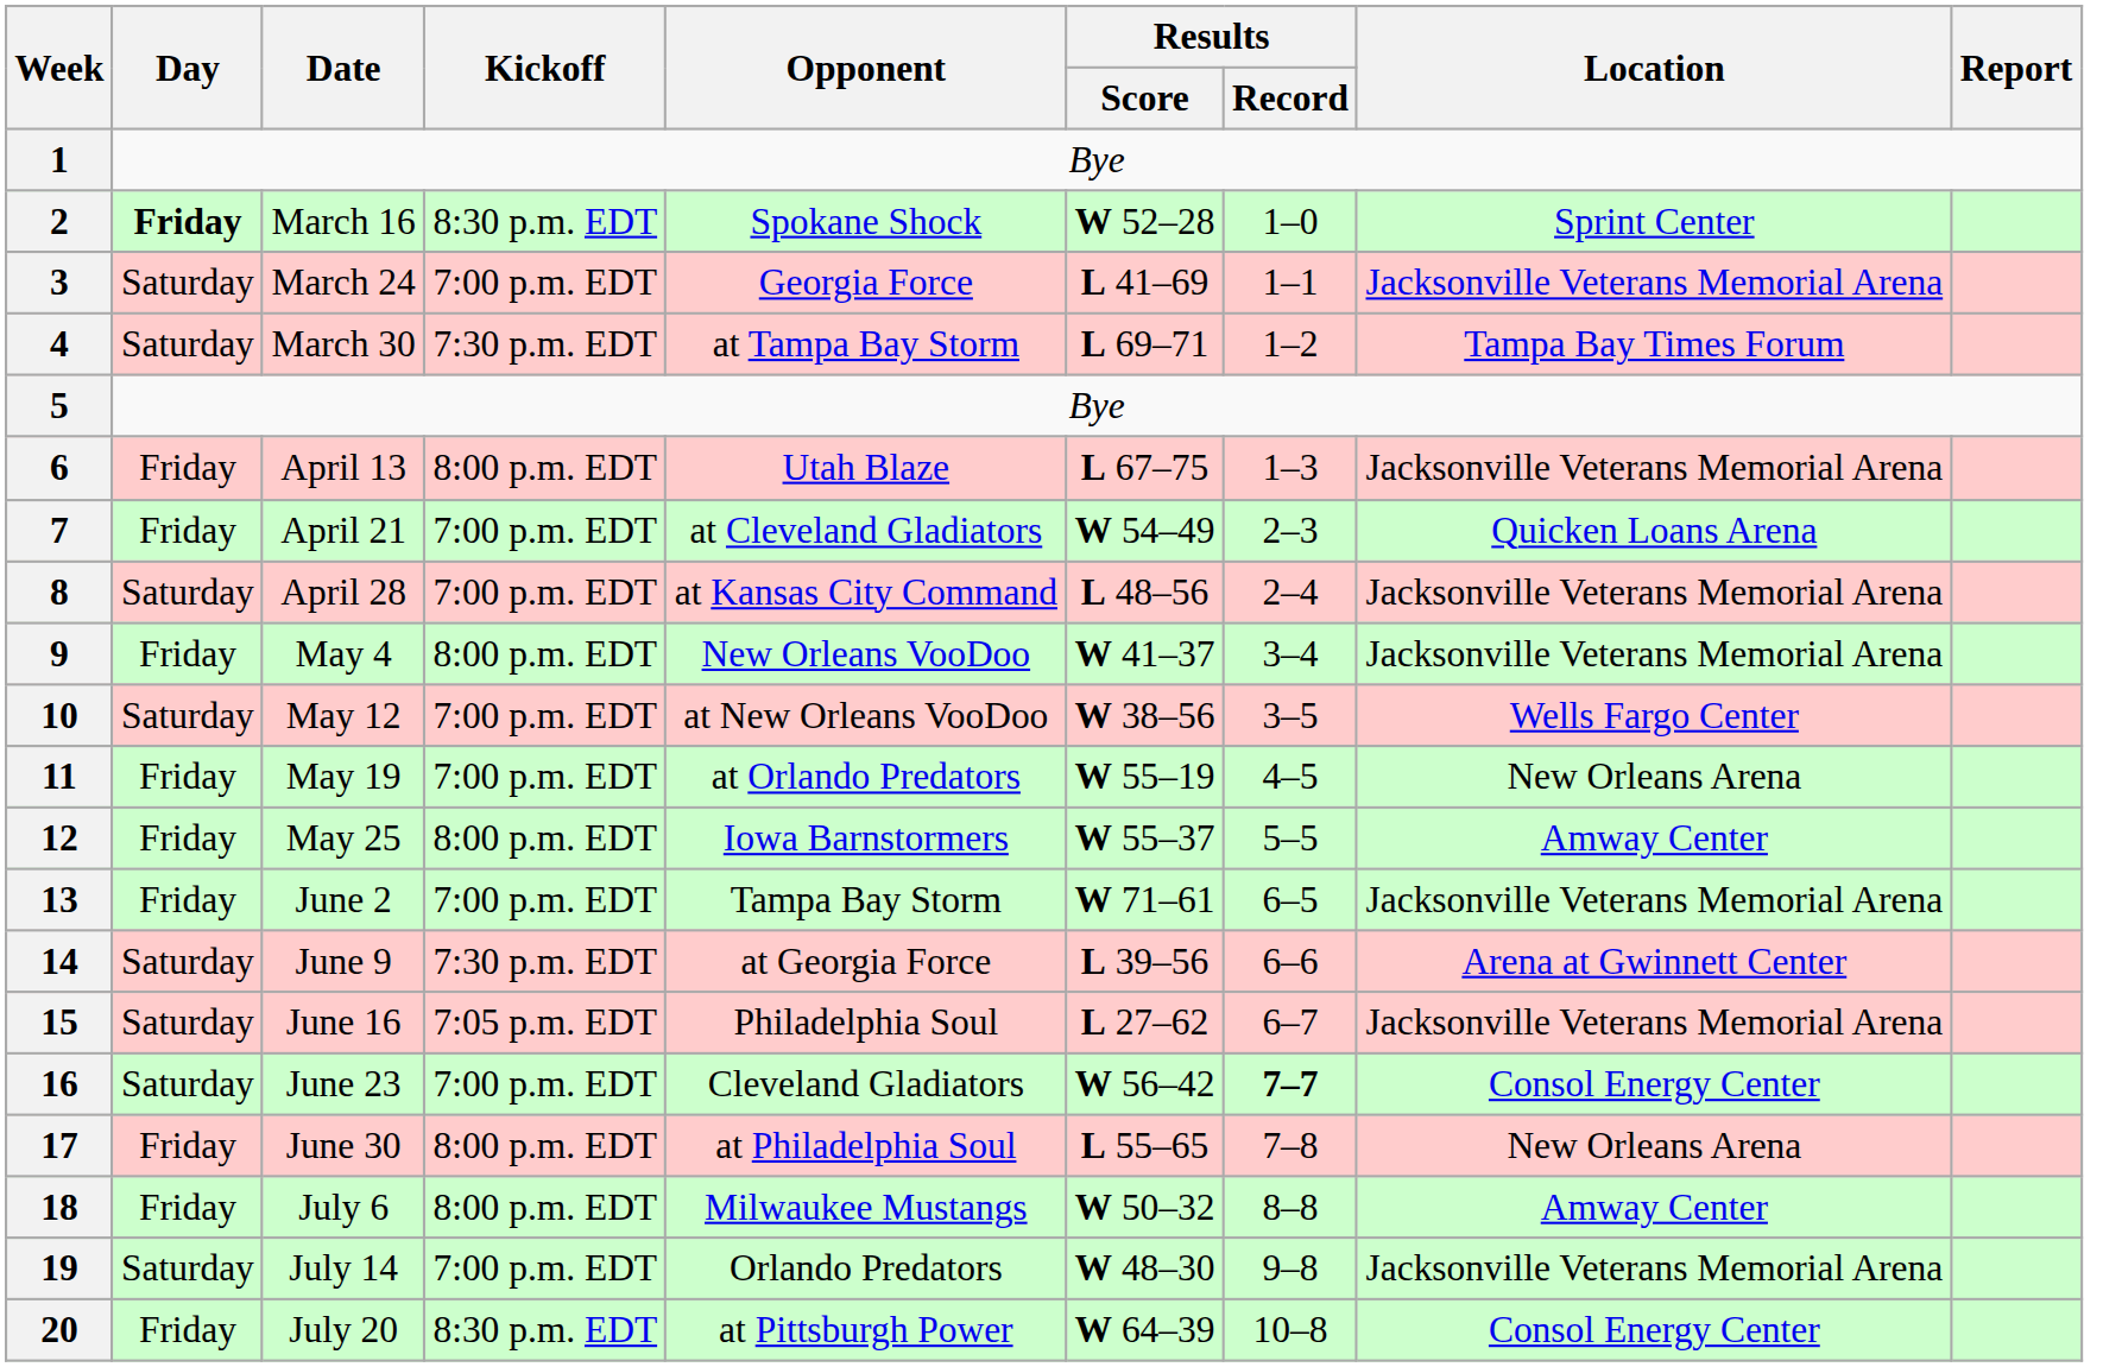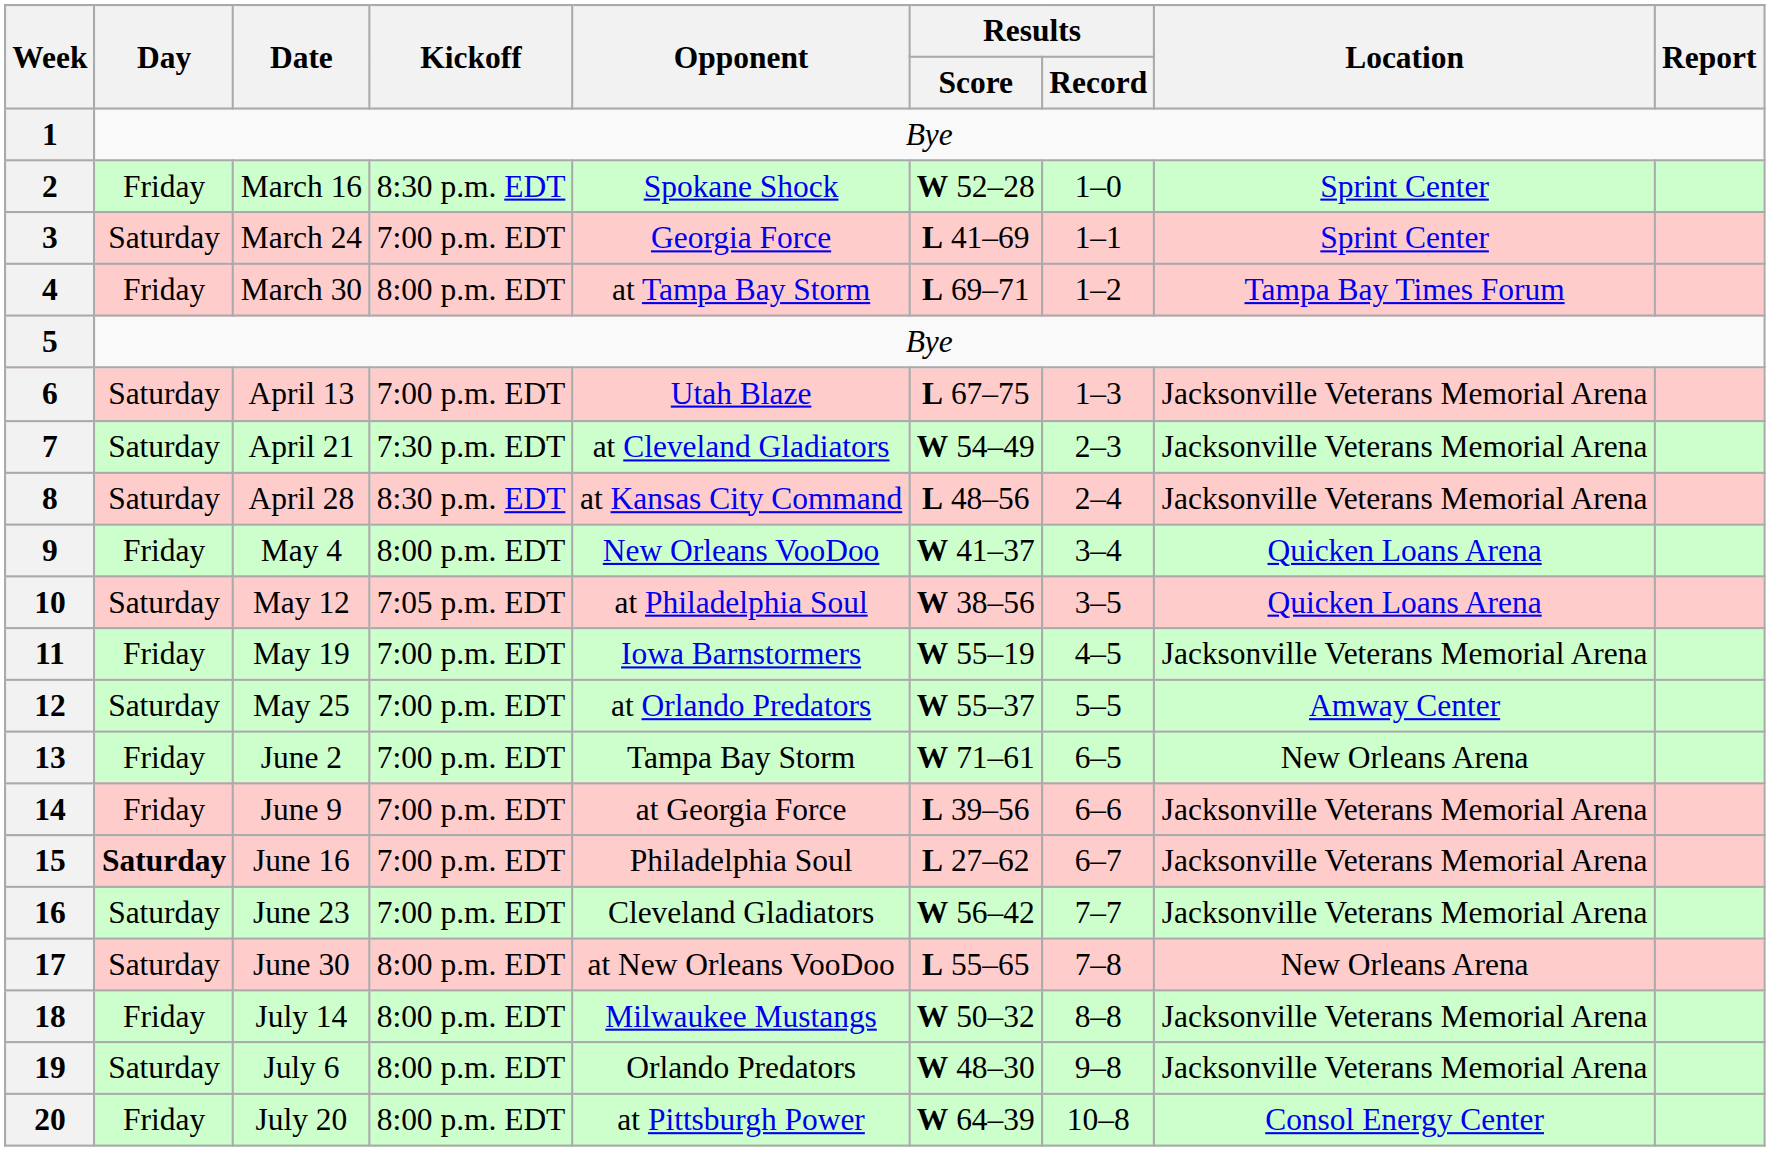2 | Day: bold -> normal
3 | Location: Jacksonville Veterans Memorial Arena -> Sprint Center
4 | Day: Saturday -> Friday
4 | Kickoff: 7:30 p.m. EDT -> 8:00 p.m. EDT
6 | Day: Friday -> Saturday
6 | Kickoff: 8:00 p.m. EDT -> 7:00 p.m. EDT
7 | Day: Friday -> Saturday
7 | Kickoff: 7:00 p.m. EDT -> 7:30 p.m. EDT
7 | Location: Quicken Loans Arena -> Jacksonville Veterans Memorial Arena
8 | Kickoff: 7:00 p.m. EDT -> 8:30 p.m. EDT
9 | Location: Jacksonville Veterans Memorial Arena -> Quicken Loans Arena
10 | Kickoff: 7:00 p.m. EDT -> 7:05 p.m. EDT
10 | Opponent: at New Orleans VooDoo -> at Philadelphia Soul
10 | Location: Wells Fargo Center -> Quicken Loans Arena
11 | Opponent: at Orlando Predators -> Iowa Barnstormers
11 | Location: New Orleans Arena -> Jacksonville Veterans Memorial Arena
12 | Day: Friday -> Saturday
12 | Kickoff: 8:00 p.m. EDT -> 7:00 p.m. EDT
12 | Opponent: Iowa Barnstormers -> at Orlando Predators
13 | Location: Jacksonville Veterans Memorial Arena -> New Orleans Arena
14 | Day: Saturday -> Friday
14 | Kickoff: 7:30 p.m. EDT -> 7:00 p.m. EDT
14 | Location: Arena at Gwinnett Center -> Jacksonville Veterans Memorial Arena
15 | Day: normal -> bold
15 | Kickoff: 7:05 p.m. EDT -> 7:00 p.m. EDT
16 | Results / Record: bold -> normal
16 | Location: Consol Energy Center -> Jacksonville Veterans Memorial Arena
17 | Day: Friday -> Saturday
17 | Opponent: at Philadelphia Soul -> at New Orleans VooDoo
18 | Date: July 6 -> July 14
18 | Location: Amway Center -> Jacksonville Veterans Memorial Arena
19 | Date: July 14 -> July 6
19 | Kickoff: 7:00 p.m. EDT -> 8:00 p.m. EDT
20 | Kickoff: 8:30 p.m. EDT -> 8:00 p.m. EDT
